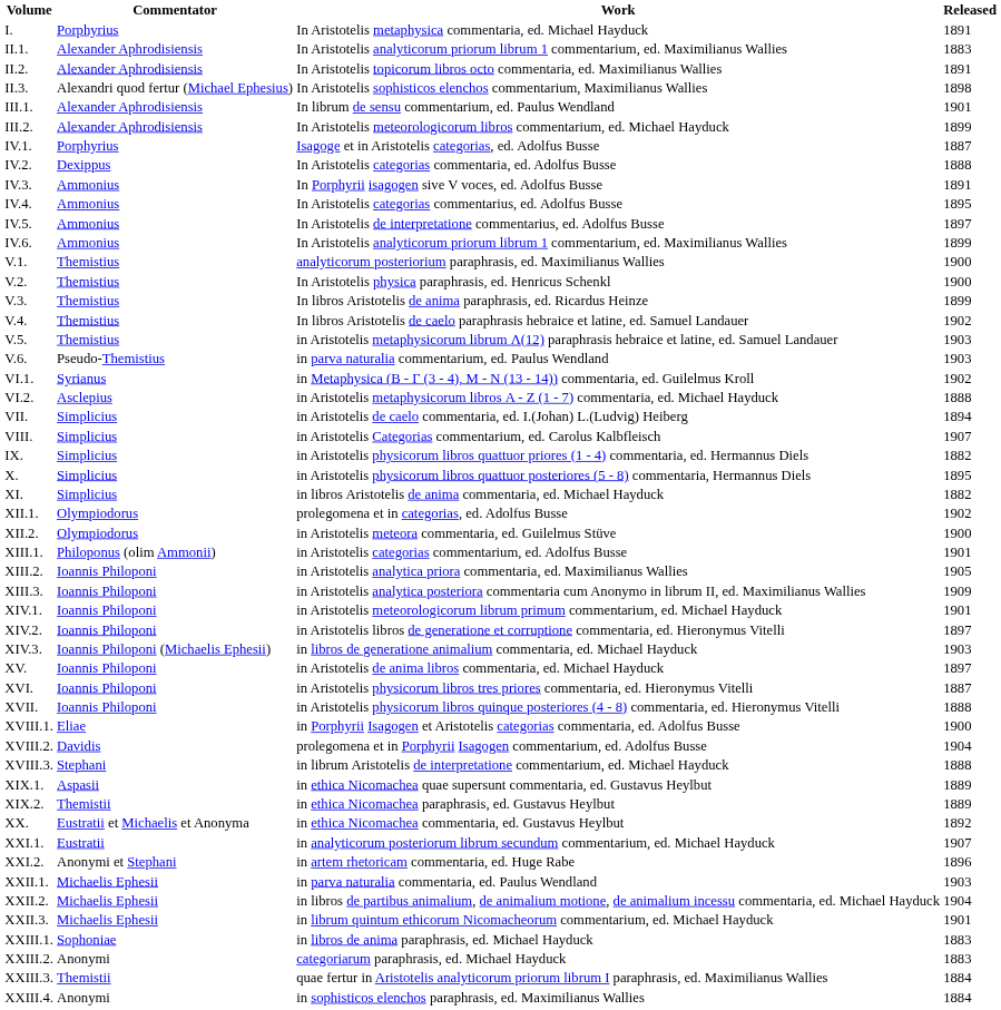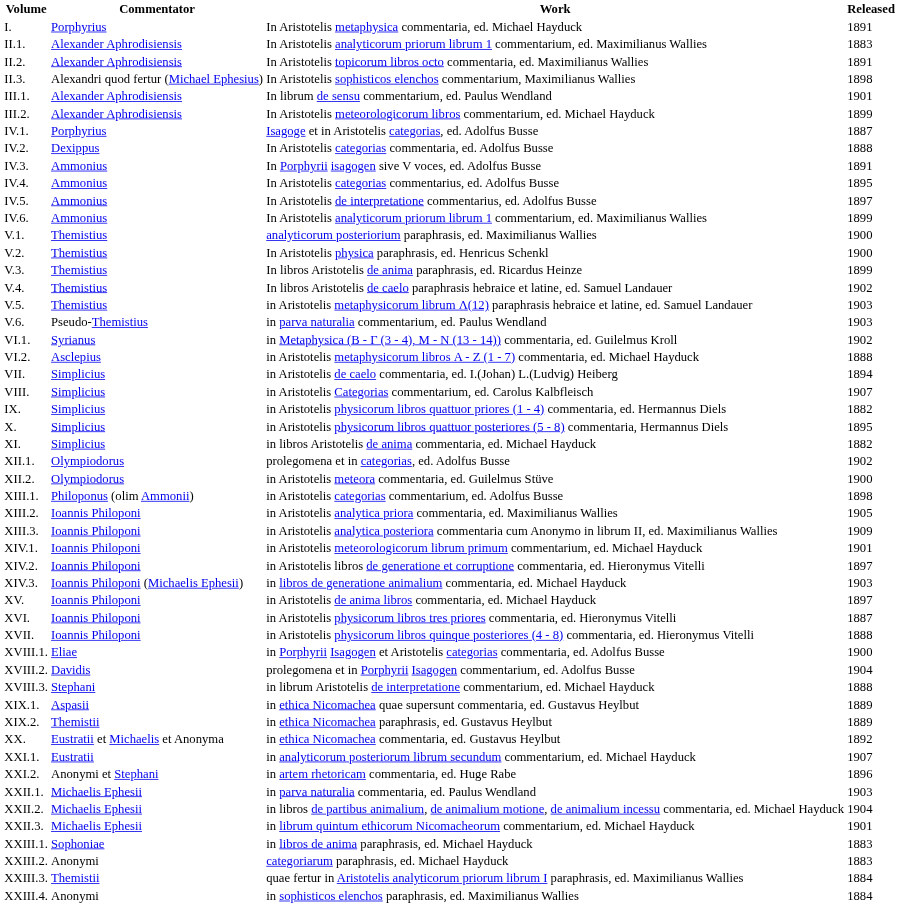XIII.1. | Released: 1901 -> 1898
